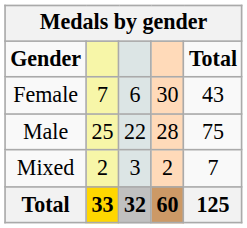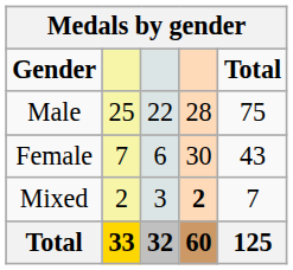rows swapped: Male <-> Female
Mixed | column 4: normal -> bold
